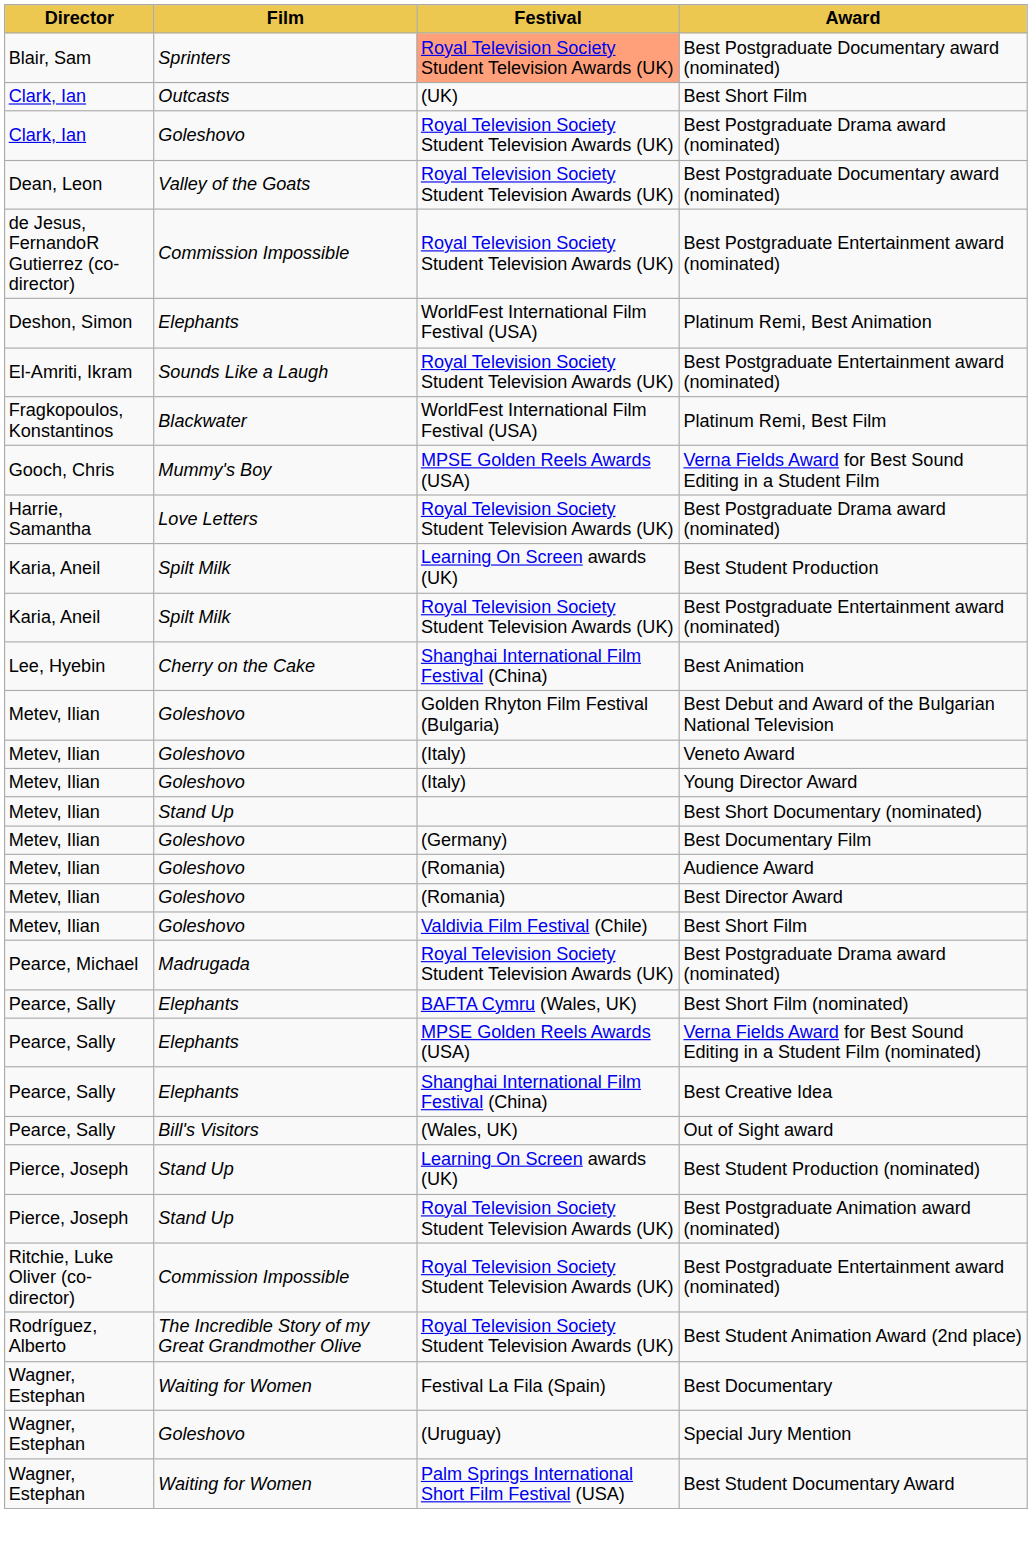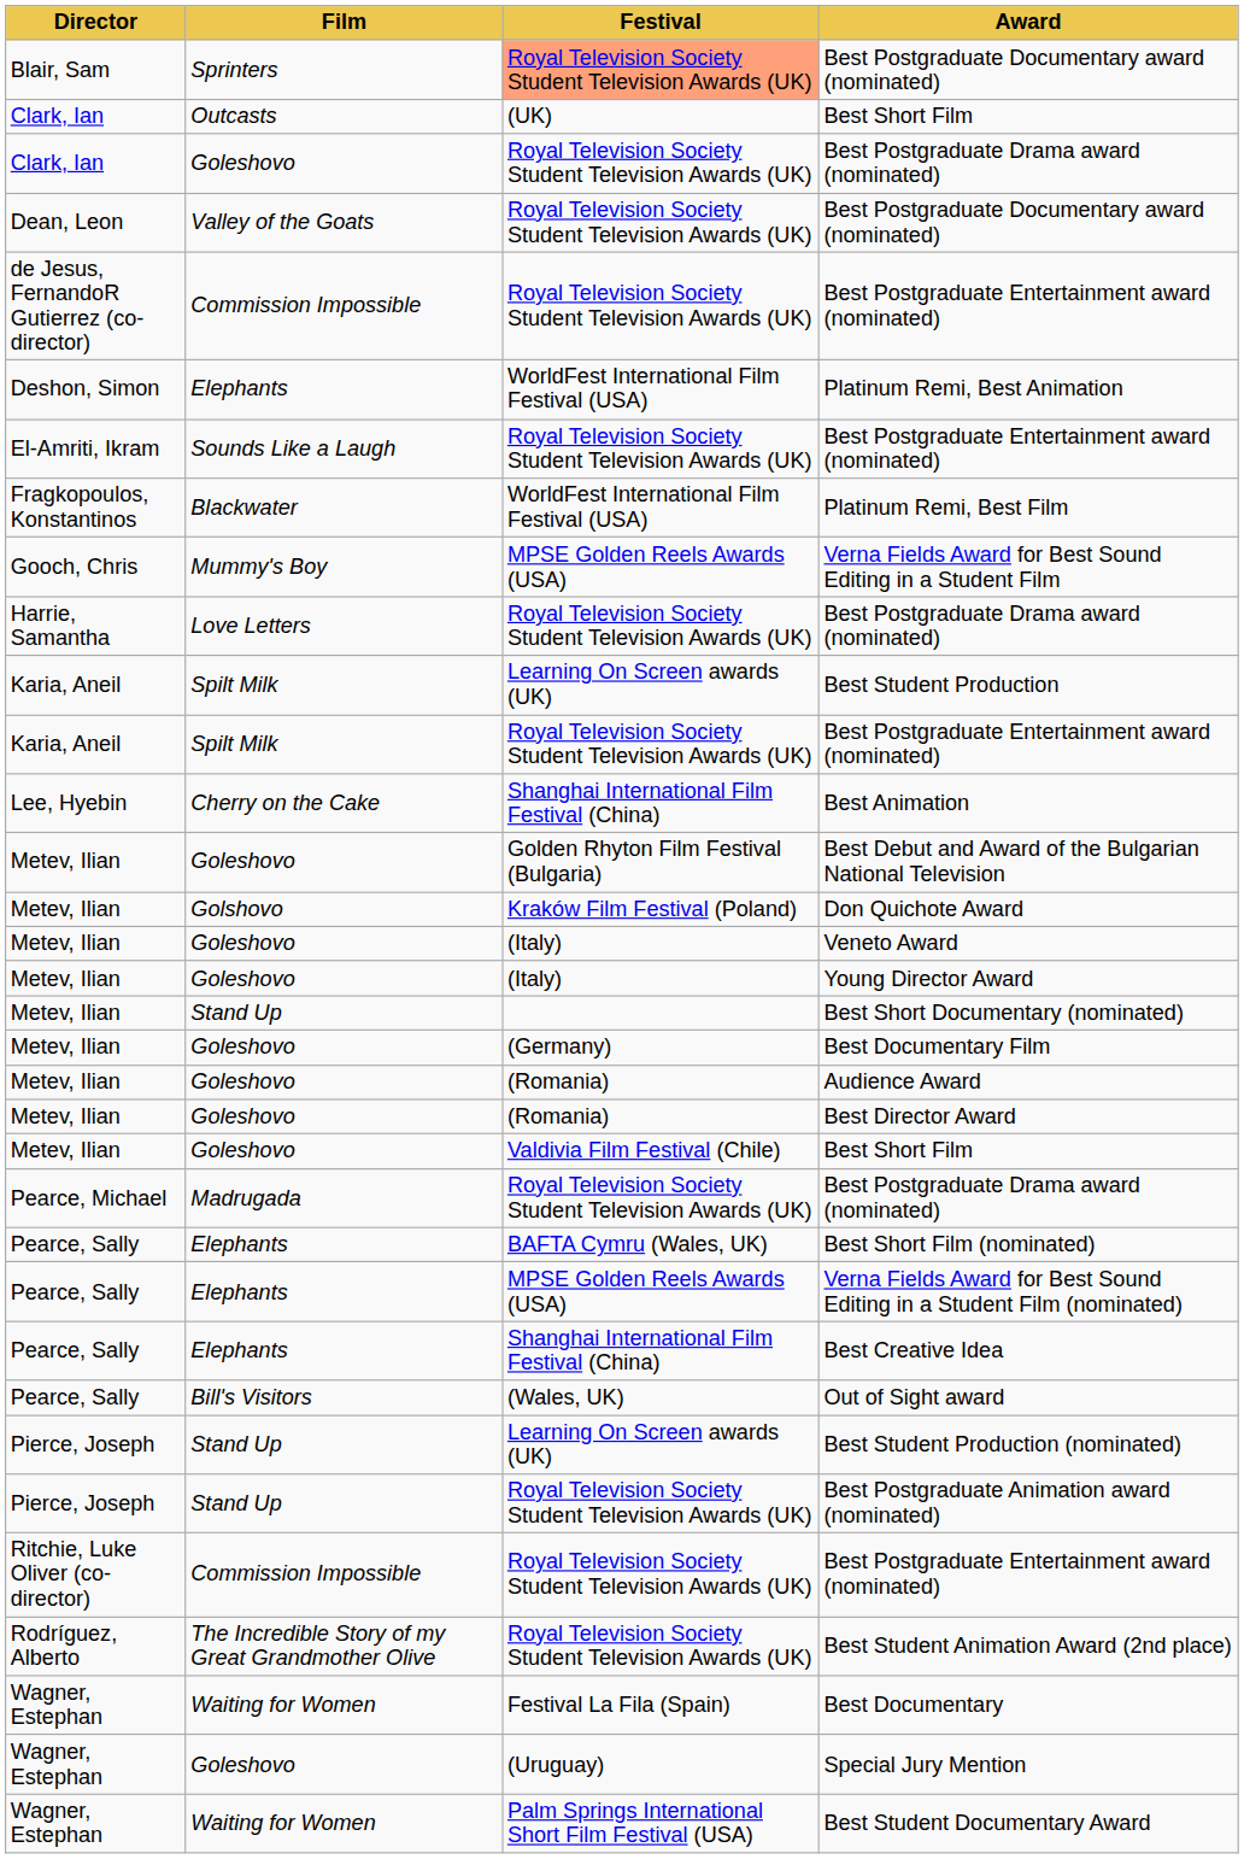+ row: Metev, Ilian | Golshovo | Kraków Film Festival (Poland) | Don Quichote Award
